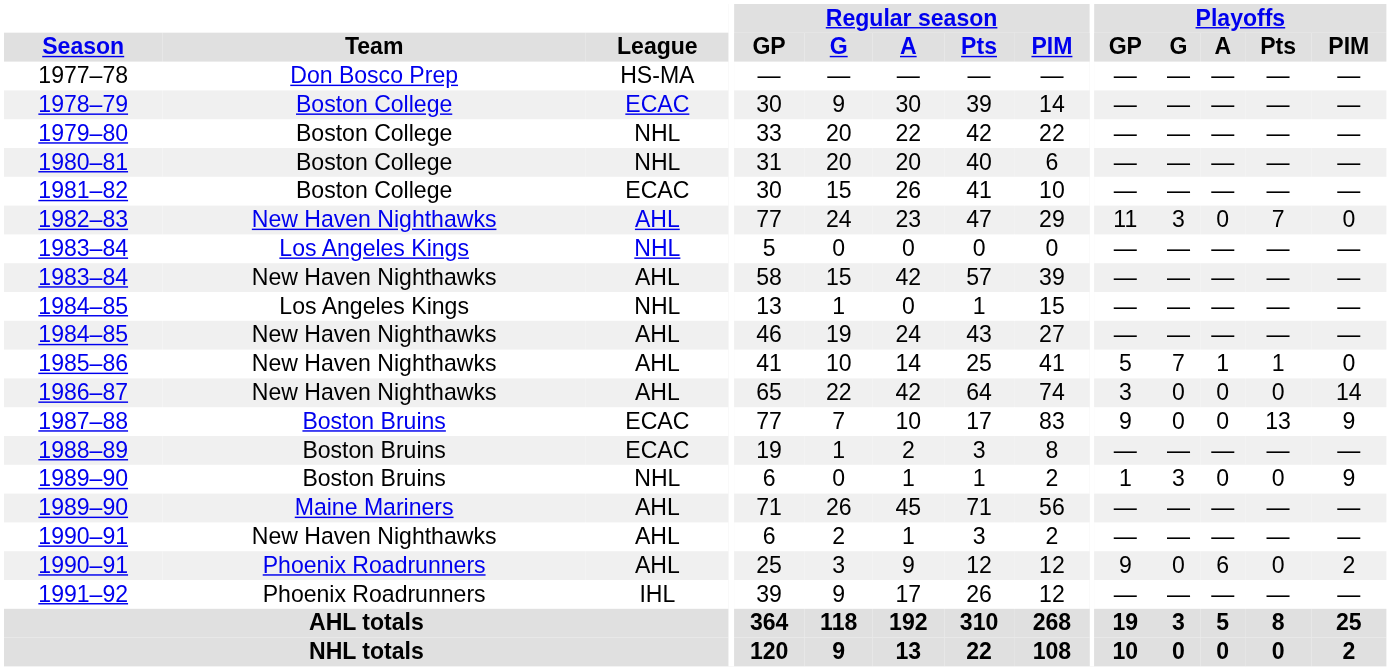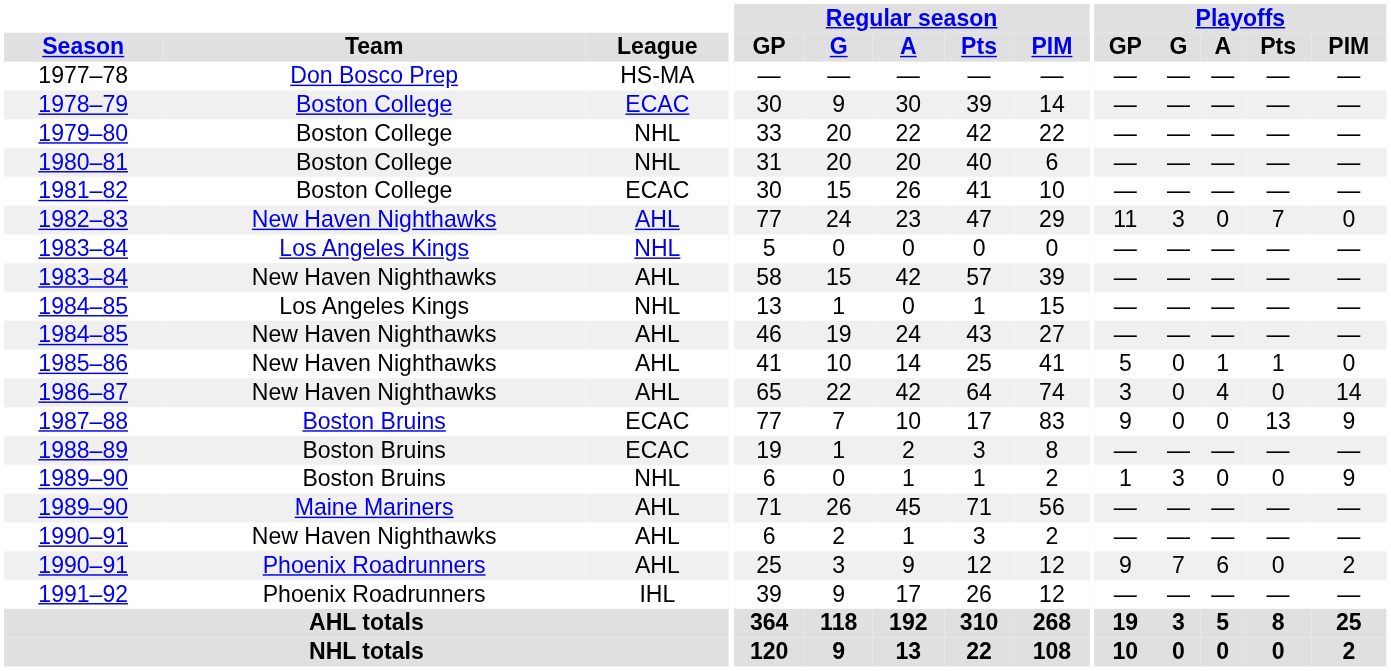1985–86 | Playoffs / G: 7 -> 0
1986–87 | Playoffs / A: 0 -> 4
1990–91 / Phoenix Roadrunners | Playoffs / G: 0 -> 7
